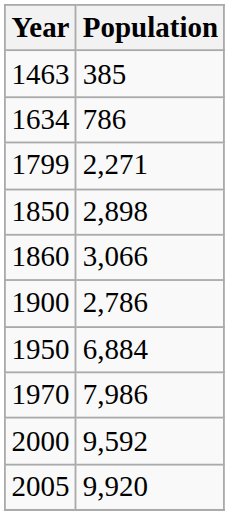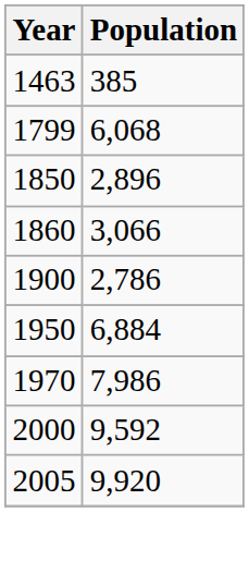- row: 1634 | 786
1799 | Population: 2,271 -> 6,068
1850 | Population: 2,898 -> 2,896
